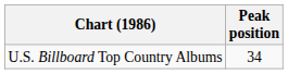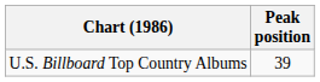U.S. Billboard Top Country Albums | Peak position: 34 -> 39
